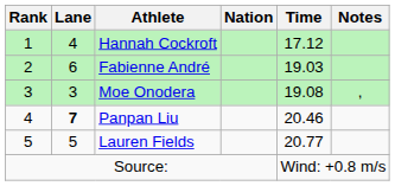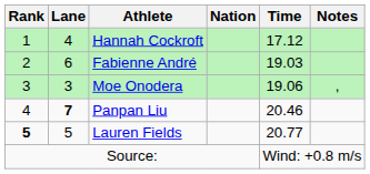Moe Onodera | Time: 19.08 -> 19.06
Lauren Fields | Rank: normal -> bold
